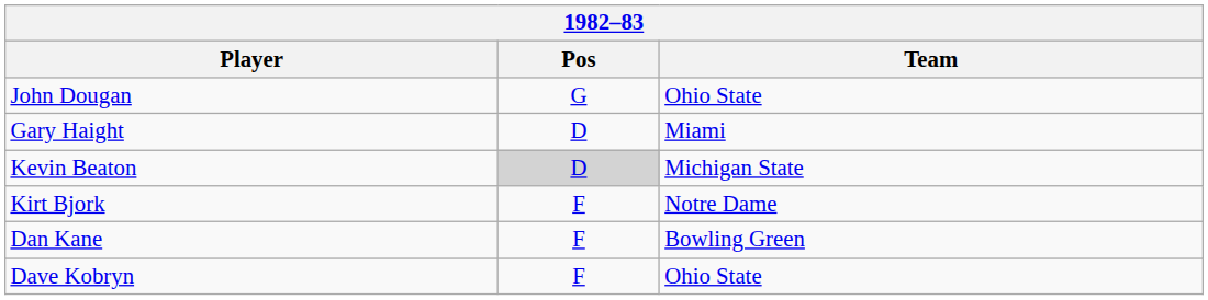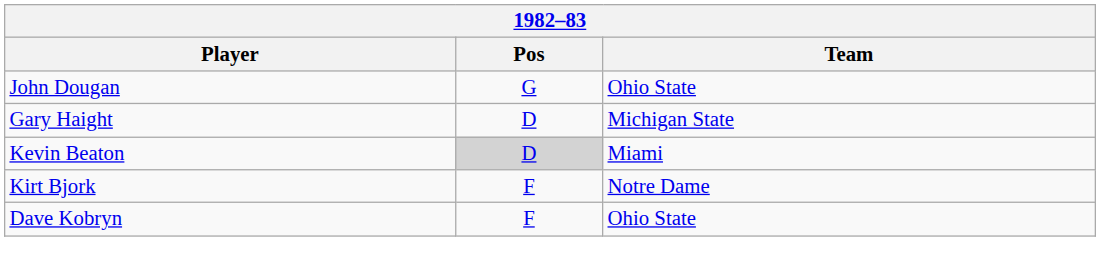Gary Haight | Team: Miami -> Michigan State
Kevin Beaton | Team: Michigan State -> Miami
- row: Dan Kane | F | Bowling Green
